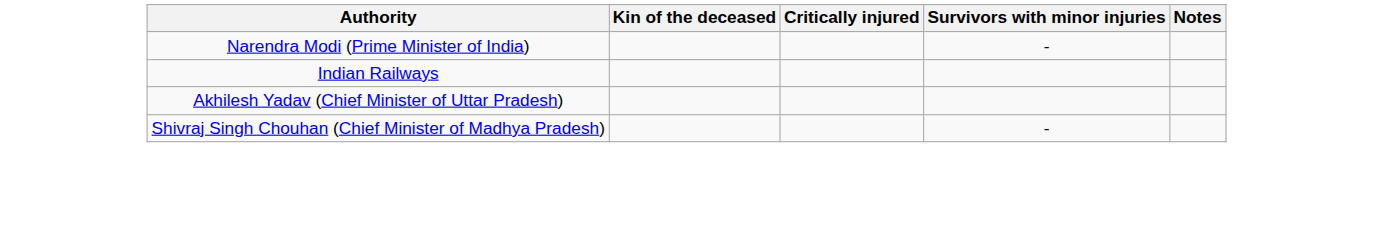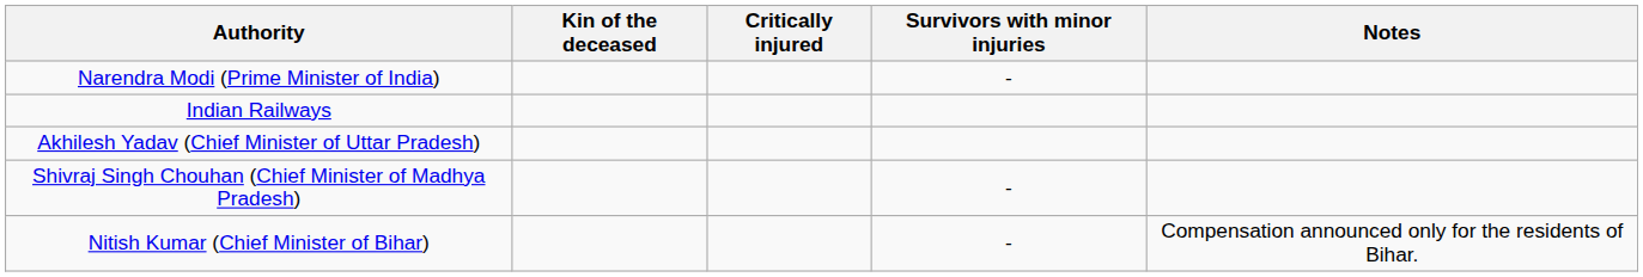+ row: Nitish Kumar (Chief Minister of Bihar) | - | Compensation announced only for the residents of Bihar.
